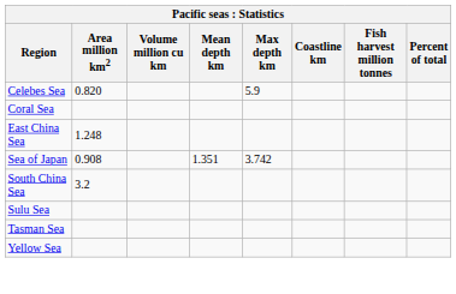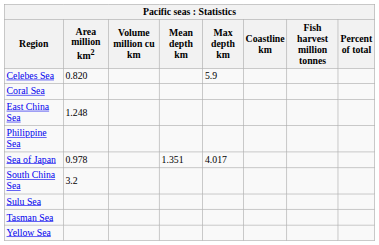+ row: Philippine Sea
Sea of Japan | Area million km2: 0.908 -> 0.978
Sea of Japan | Max depth km: 3.742 -> 4.017
